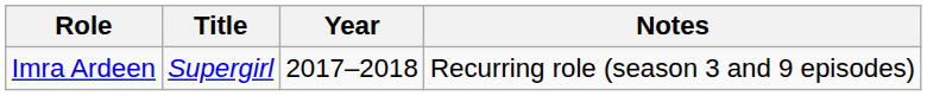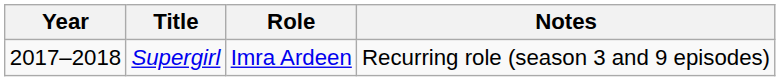columns swapped: Year <-> Role
